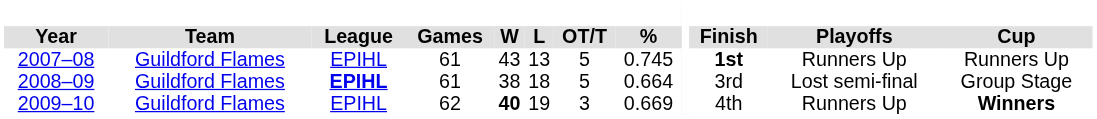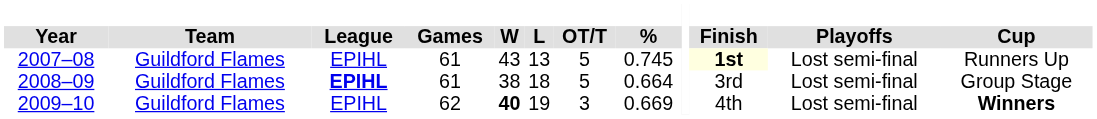2007–08 | Finish: no background -> lightyellow background
2007–08 | Playoffs: Runners Up -> Lost semi-final
2009–10 | Playoffs: Runners Up -> Lost semi-final
